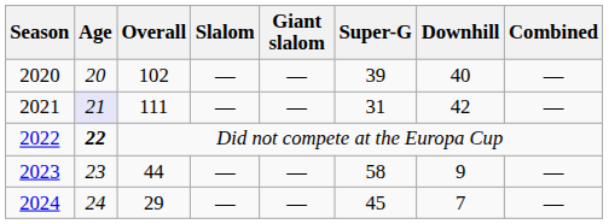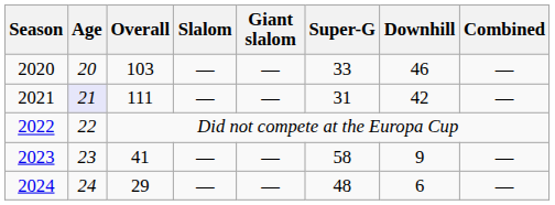2020 | Overall: 102 -> 103
2020 | Super-G: 39 -> 33
2020 | Downhill: 40 -> 46
2022 | Age: bold -> normal
2023 | Overall: 44 -> 41
2024 | Super-G: 45 -> 48
2024 | Downhill: 7 -> 6
